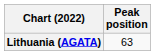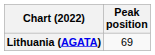Lithuania (AGATA) | Peak position: 63 -> 69
